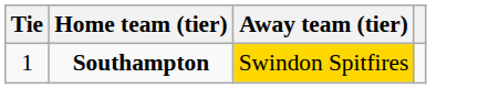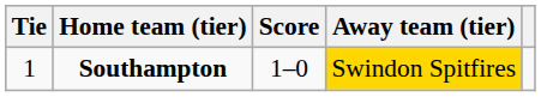+ column: Score | 1–0
